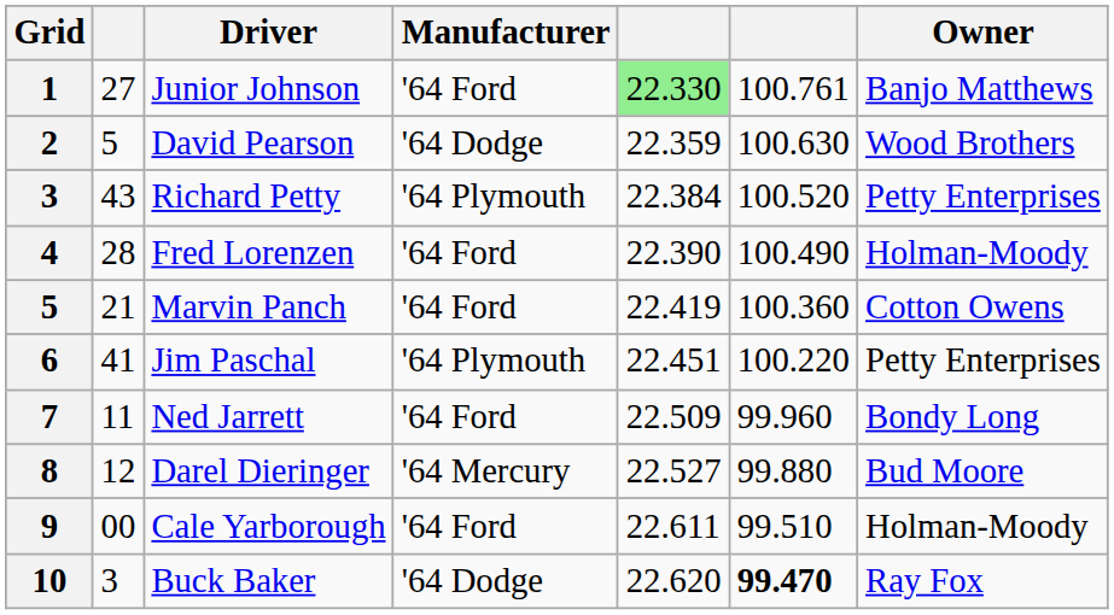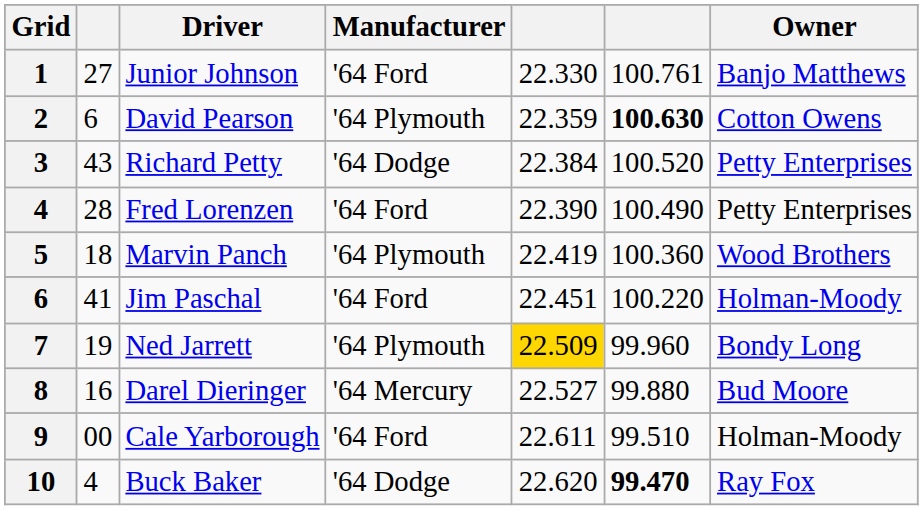Junior Johnson | column 5: lightgreen background -> no background
David Pearson | column 2: 5 -> 6
David Pearson | Manufacturer: '64 Dodge -> '64 Plymouth
David Pearson | column 6: normal -> bold
David Pearson | Owner: Wood Brothers -> Cotton Owens
Richard Petty | Manufacturer: '64 Plymouth -> '64 Dodge
Fred Lorenzen | Owner: Holman-Moody -> Petty Enterprises
Marvin Panch | column 2: 21 -> 18
Marvin Panch | Manufacturer: '64 Ford -> '64 Plymouth
Marvin Panch | Owner: Cotton Owens -> Wood Brothers
Jim Paschal | Manufacturer: '64 Plymouth -> '64 Ford
Jim Paschal | Owner: Petty Enterprises -> Holman-Moody
Ned Jarrett | column 2: 11 -> 19
Ned Jarrett | Manufacturer: '64 Ford -> '64 Plymouth
Ned Jarrett | column 5: no background -> gold background
Darel Dieringer | column 2: 12 -> 16
Buck Baker | column 2: 3 -> 4
